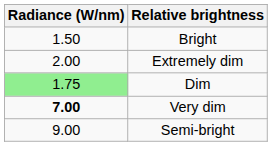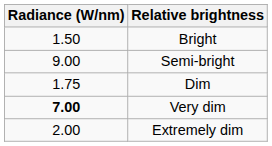rows swapped: Semi-bright <-> Extremely dim
Dim | Radiance (W/nm): lightgreen background -> no background
